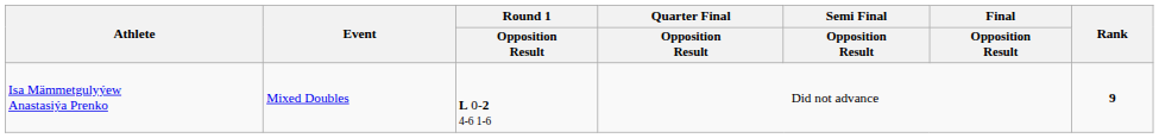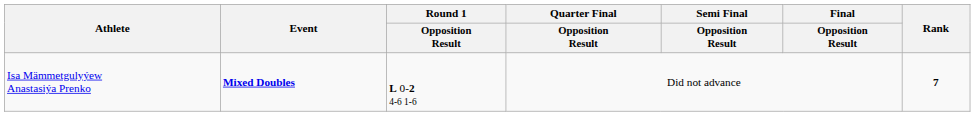Isa Mämmetgulyýew Anastasiýa Prenko | Event: normal -> bold
Isa Mämmetgulyýew Anastasiýa Prenko | Rank: 9 -> 7
